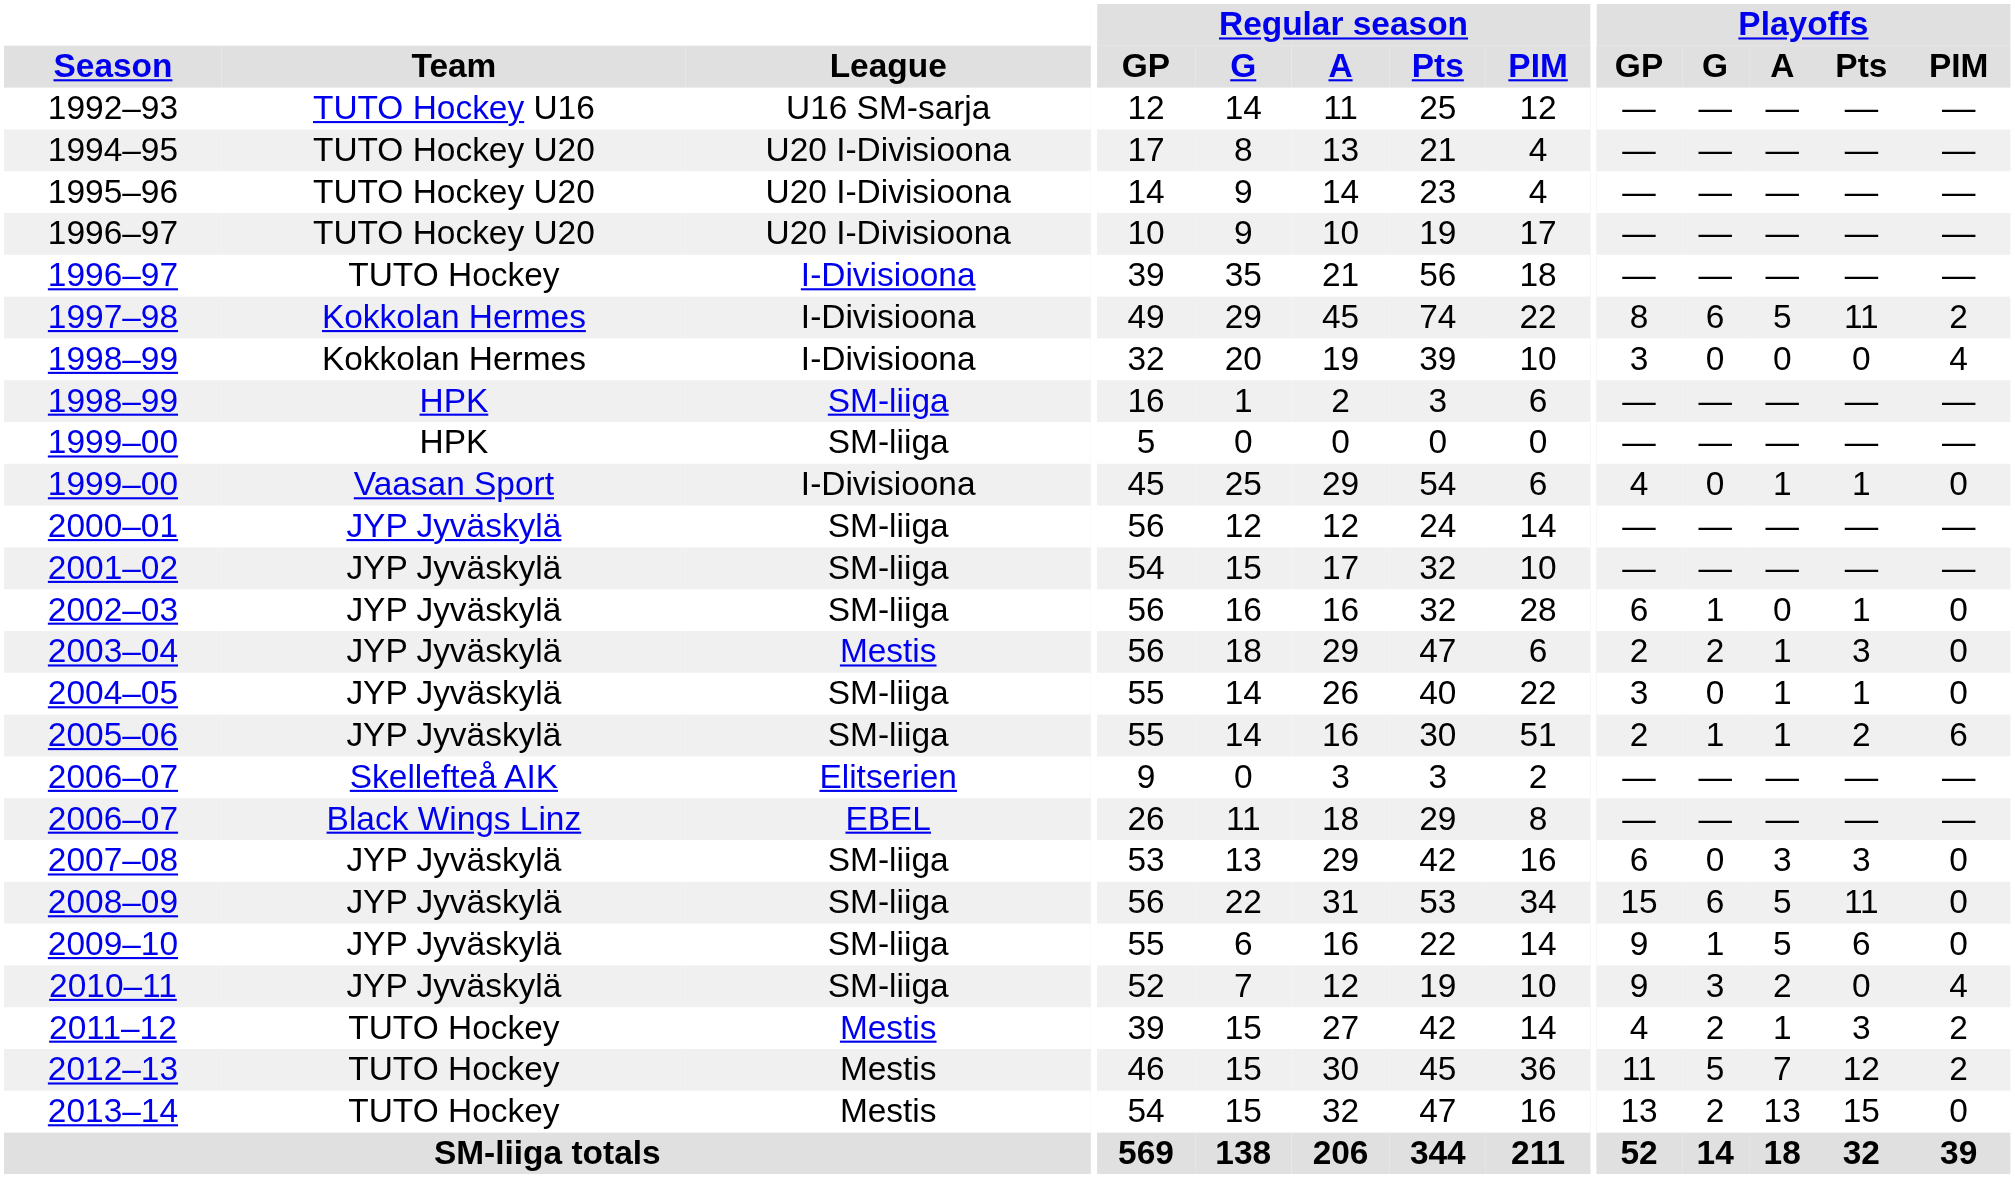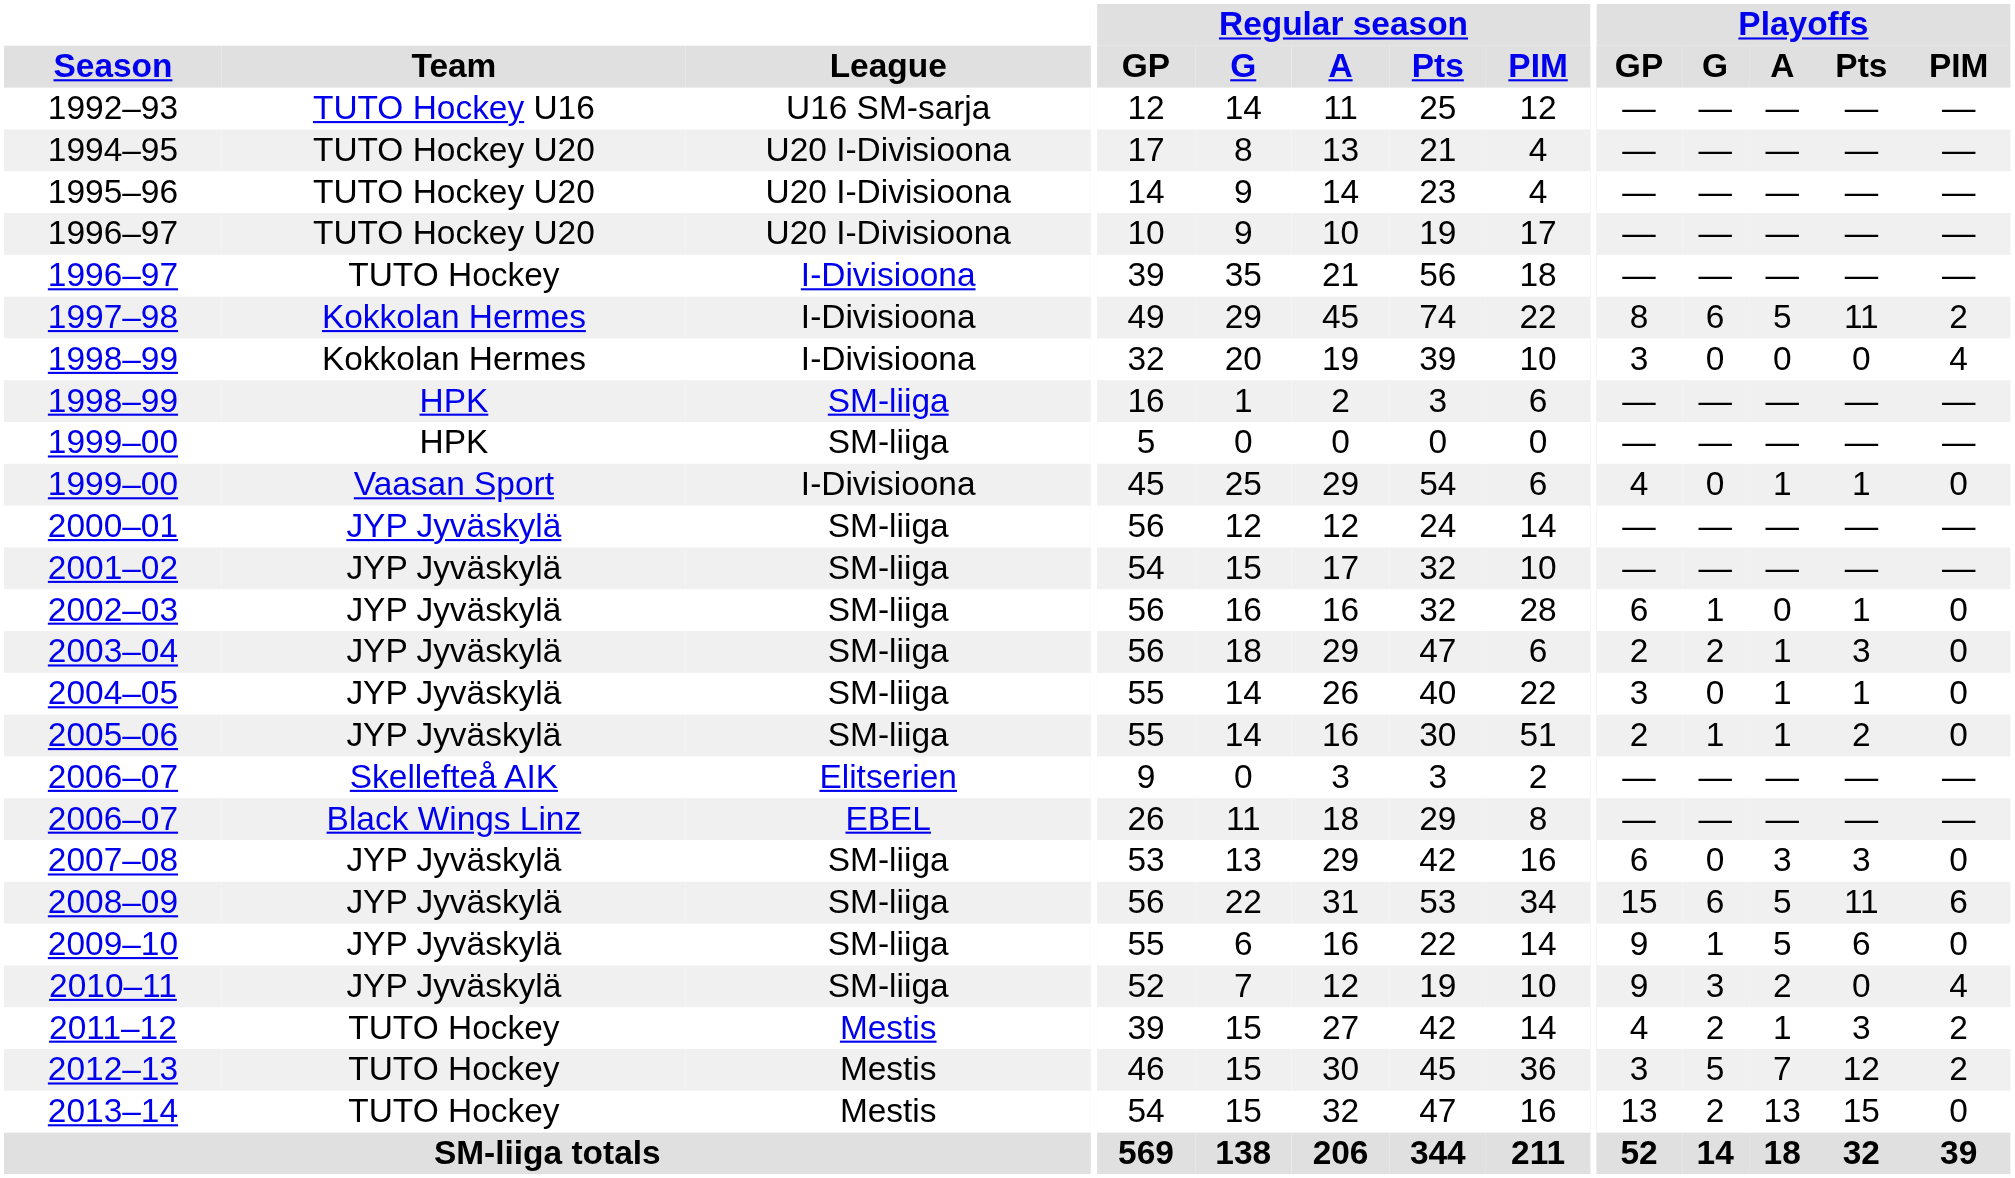2003–04 | League: Mestis -> SM-liiga
2005–06 | Playoffs / PIM: 6 -> 0
2008–09 | Playoffs / PIM: 0 -> 6
2012–13 | Playoffs / GP: 11 -> 3
